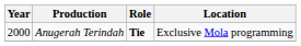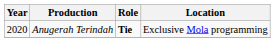Anugerah Terindah | Year: 2000 -> 2020
